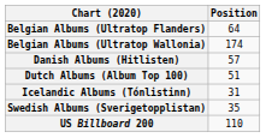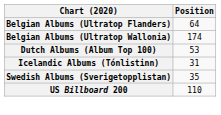- row: Danish Albums (Hitlisten) | 57
Dutch Albums (Album Top 100) | Position: 51 -> 53
